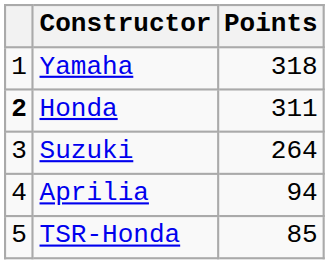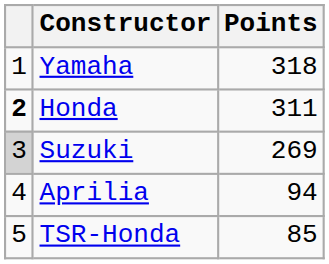Suzuki | column 1: no background -> lightgrey background
Suzuki | Points: 264 -> 269
